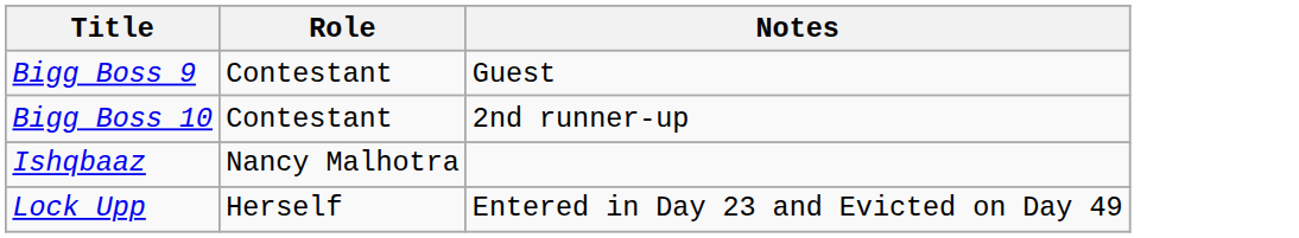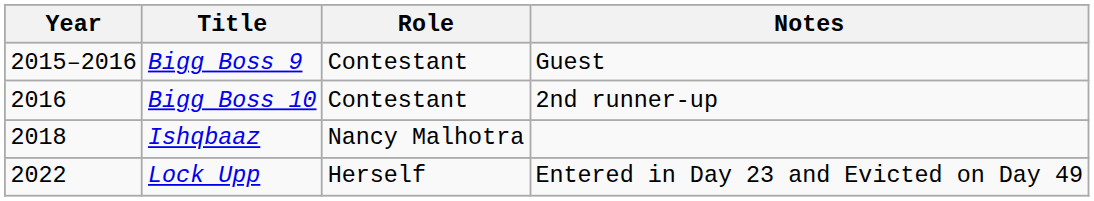+ column: Year | 2015–2016 | 2016 | 2018 | 2022
